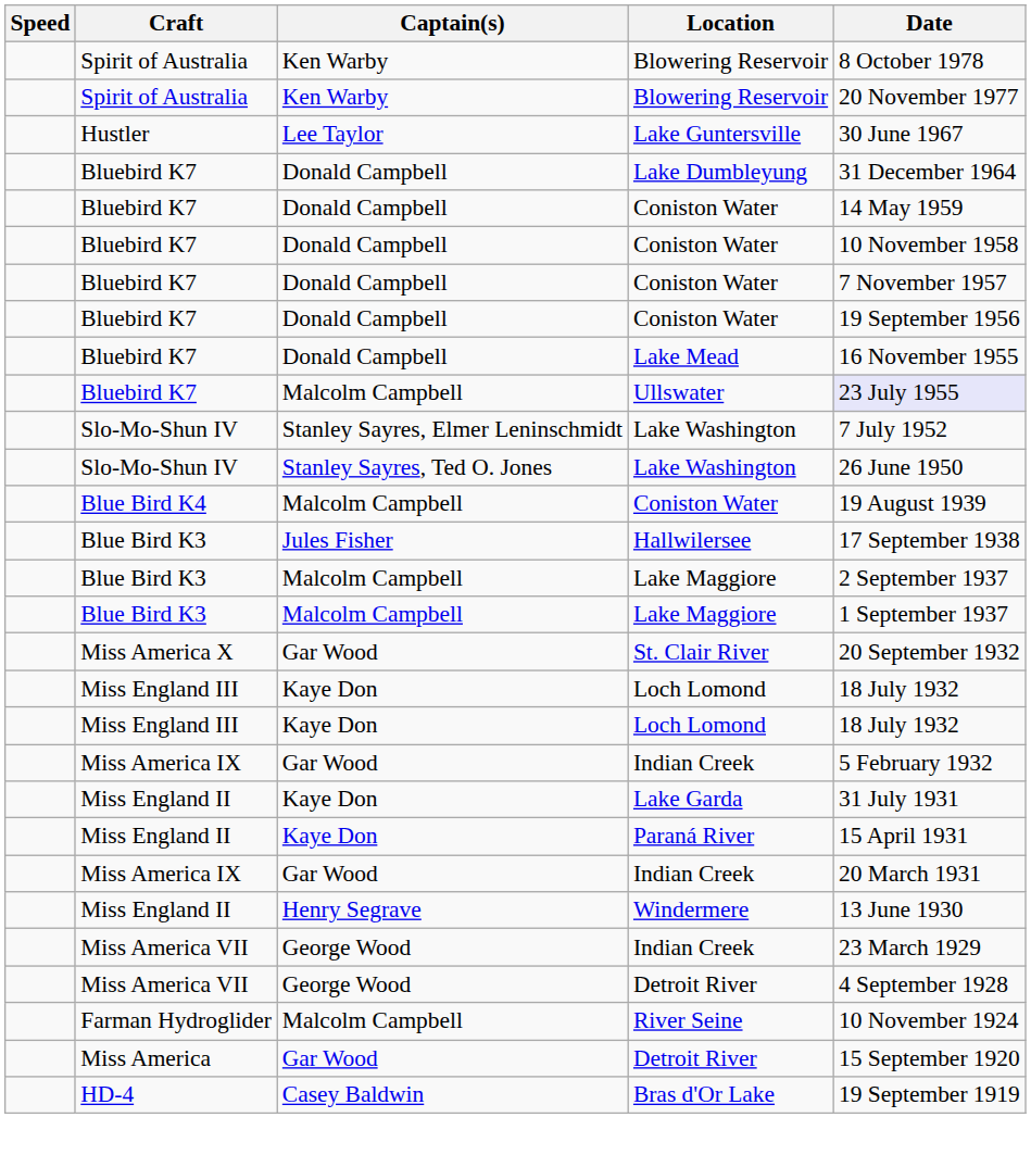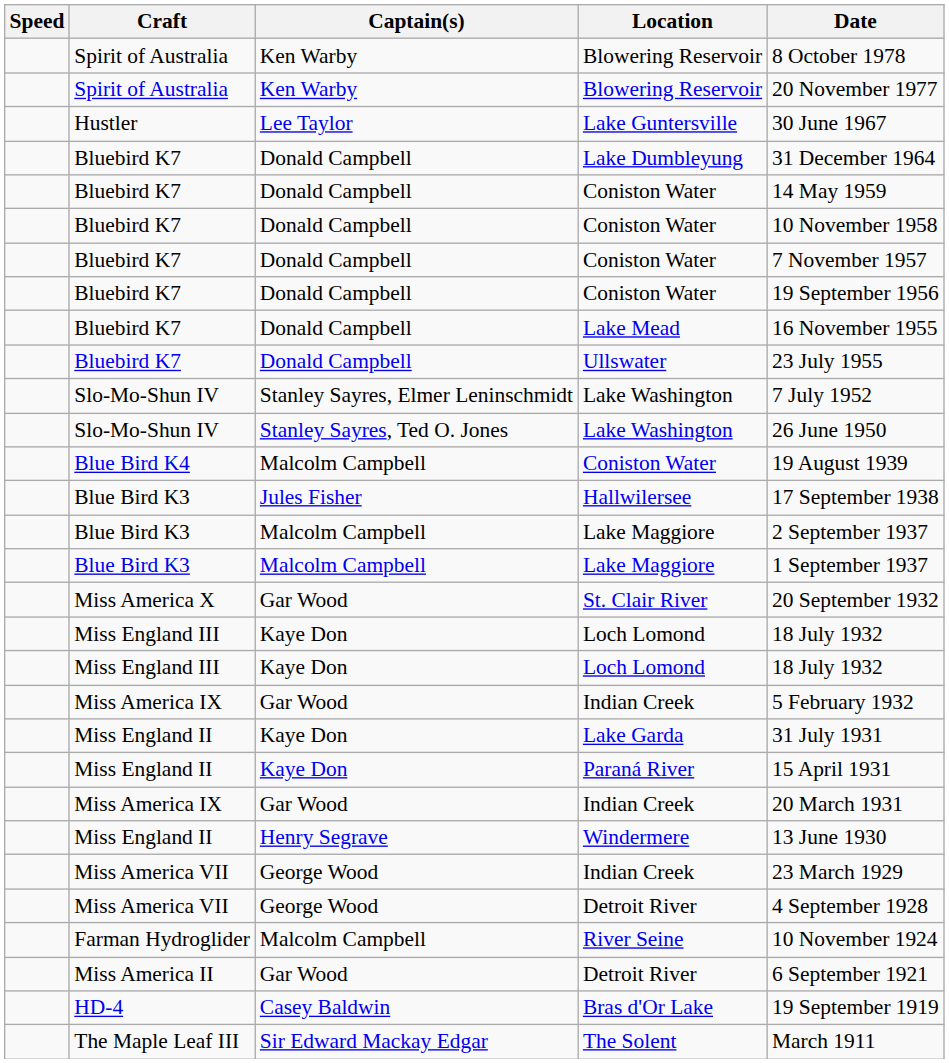Ullswater | Captain(s): Malcolm Campbell -> Donald Campbell
Ullswater | Date: lavender background -> no background
+ row: Miss America II | Gar Wood | Detroit River | 6 September 1921
- row: Miss America | Gar Wood | Detroit River | 15 September 1920
+ row: The Maple Leaf III | Sir Edward Mackay Edgar | The Solent | March 1911
